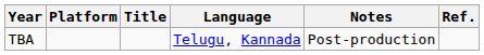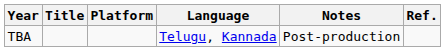columns swapped: Title <-> Platform
